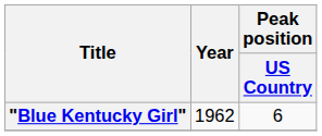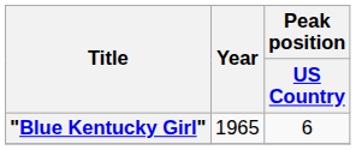"Blue Kentucky Girl" | Year: 1962 -> 1965
